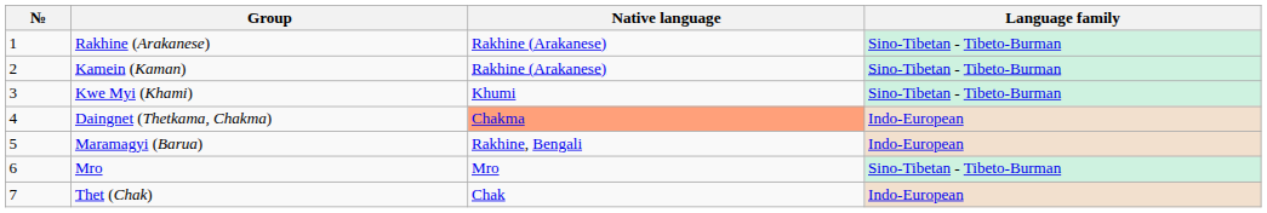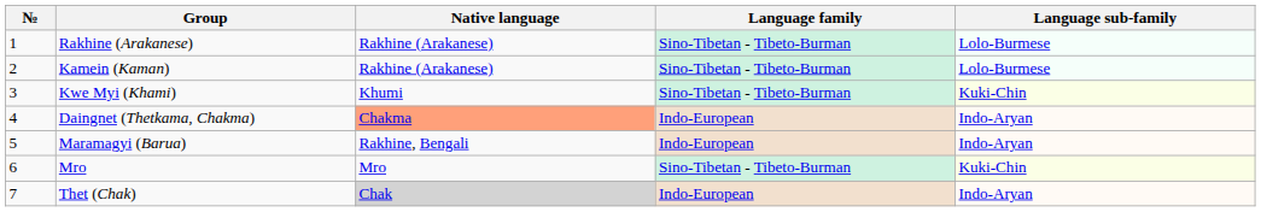+ column: Language sub-family | Lolo-Burmese | Lolo-Burmese | Kuki-Chin | Indo-Aryan | Indo-Aryan | Kuki-Chin | Indo-Aryan
Thet (Chak) | Native language: no background -> lightgrey background
